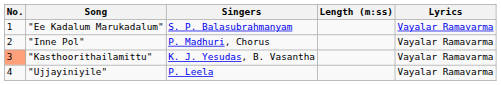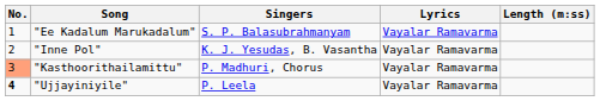columns swapped: Lyrics <-> Length (m:ss)
"Inne Pol" | Singers: P. Madhuri, Chorus -> K. J. Yesudas, B. Vasantha
"Kasthoorithailamittu" | Singers: K. J. Yesudas, B. Vasantha -> P. Madhuri, Chorus
"Ujjayiniyile" | No.: normal -> bold
